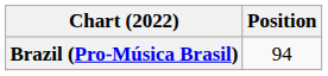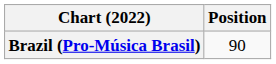Brazil (Pro-Música Brasil) | Position: 94 -> 90
